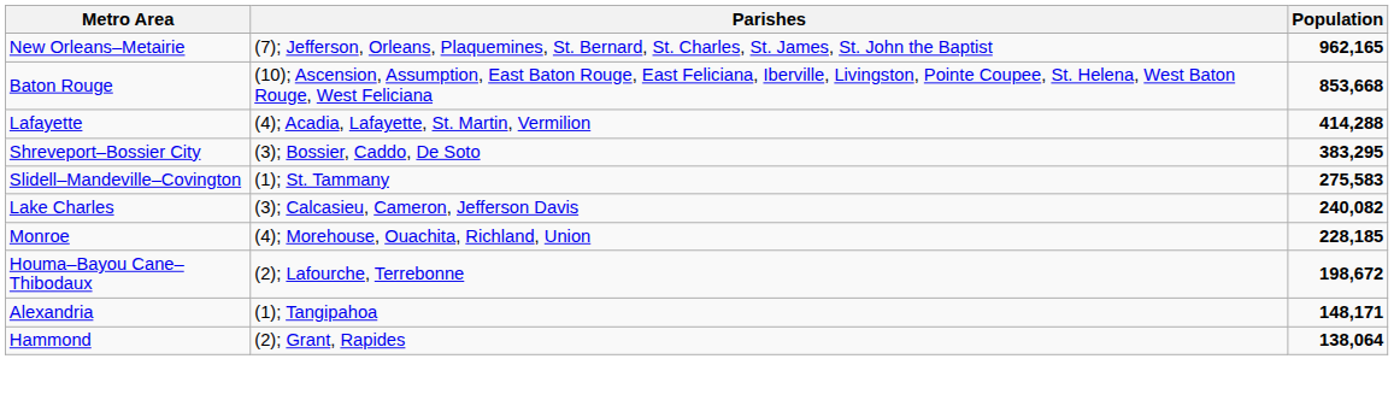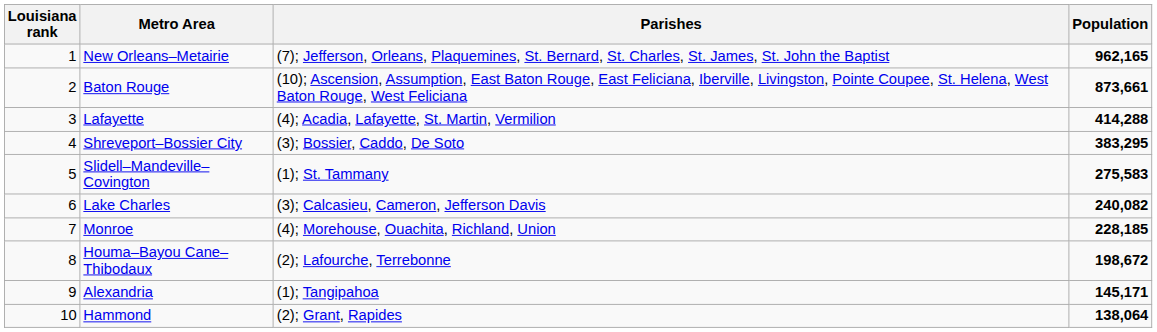+ column: Louisiana rank | 1 | 2 | 3 | 4 | 5 | 6 | 7 | 8 | 9 | 10
Baton Rouge | Population: 853,668 -> 873,661
Alexandria | Population: 148,171 -> 145,171
